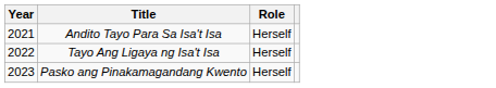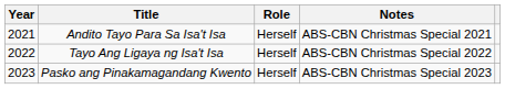+ column: Notes | ABS-CBN Christmas Special 2021 | ABS-CBN Christmas Special 2022 | ABS-CBN Christmas Special 2023
